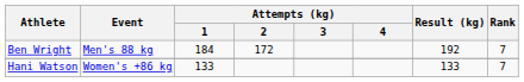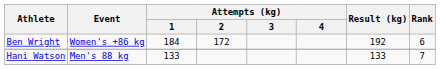Ben Wright | Event: Men's 88 kg -> Women's +86 kg
Ben Wright | Rank: 7 -> 6
Hani Watson | Event: Women's +86 kg -> Men's 88 kg
